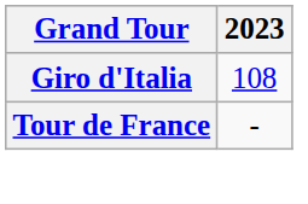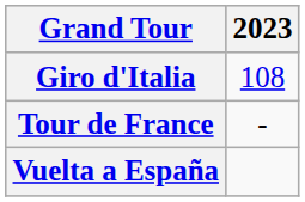+ row: Vuelta a España
